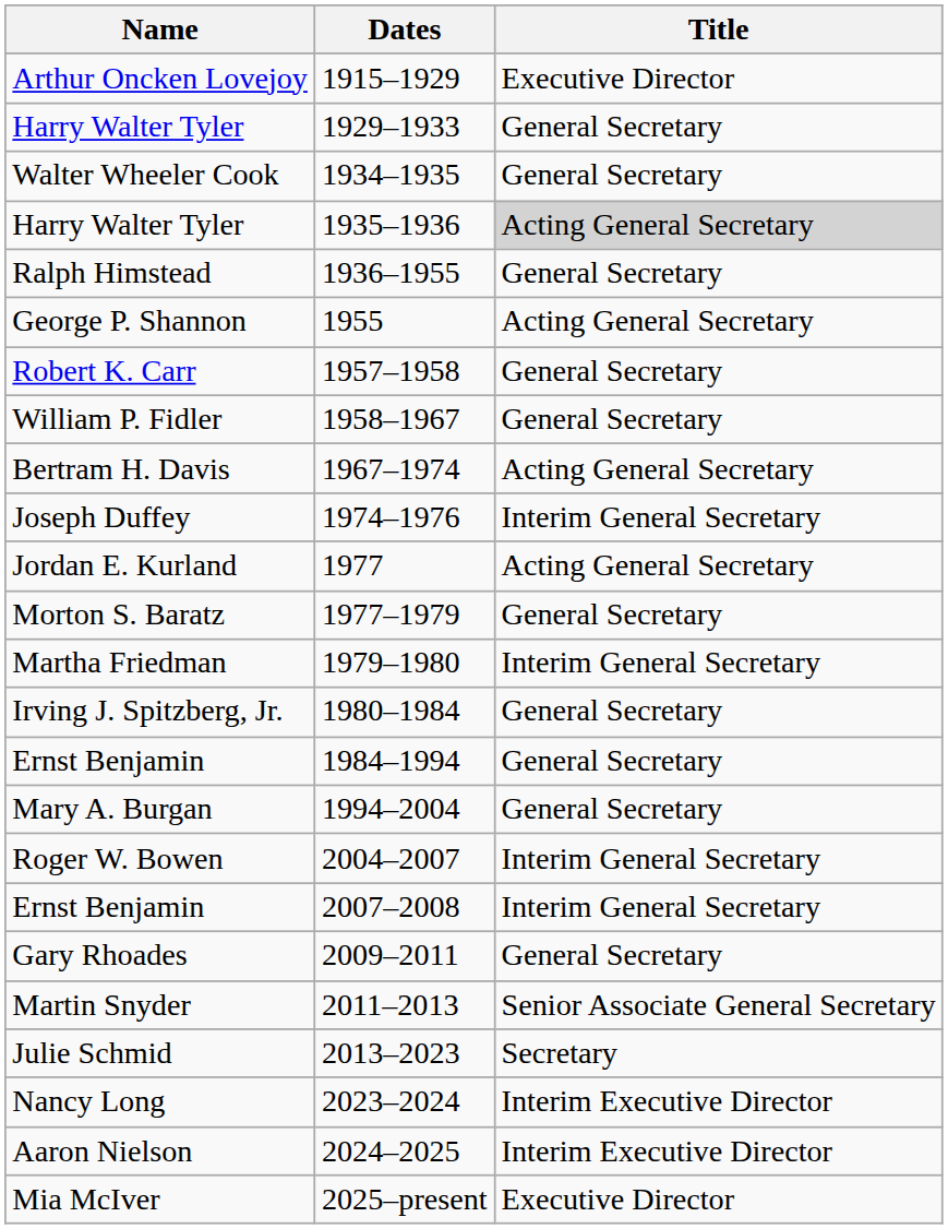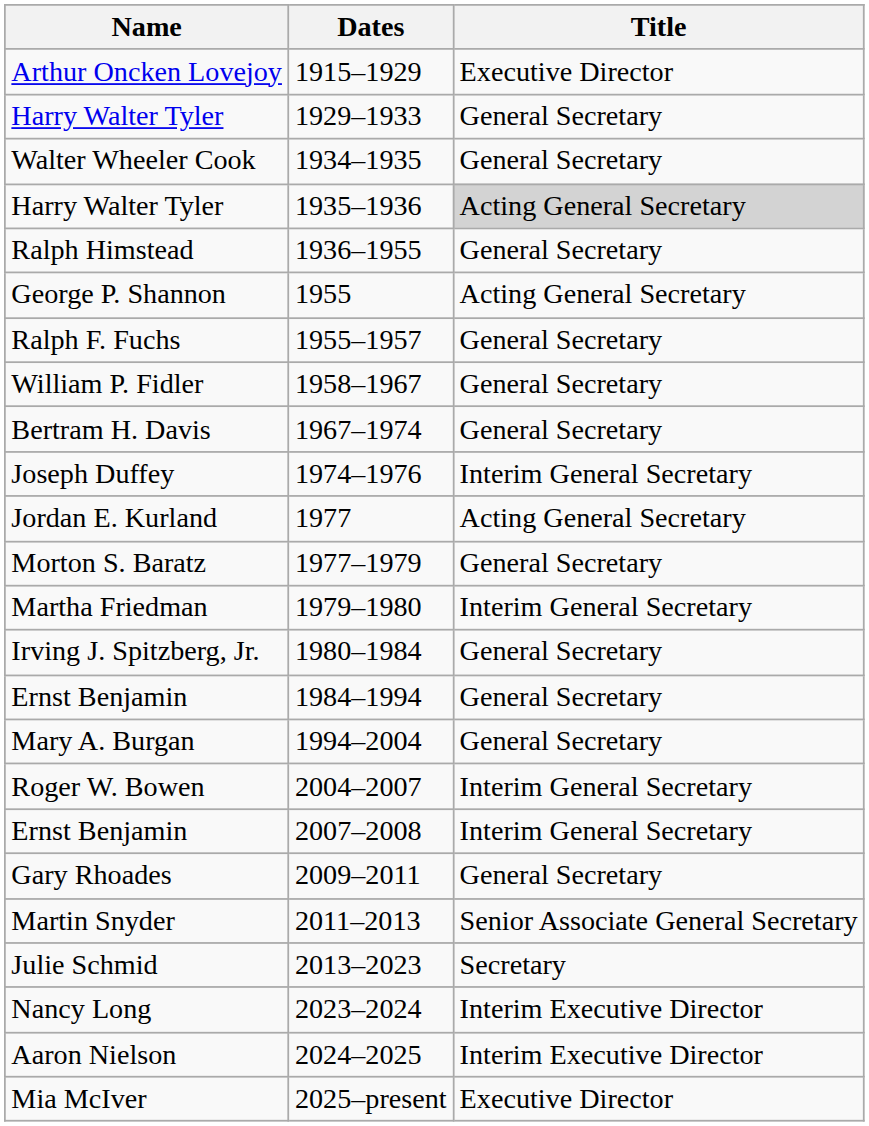+ row: Ralph F. Fuchs | 1955–1957 | General Secretary
- row: Robert K. Carr | 1957–1958 | General Secretary
Bertram H. Davis | Title: Acting General Secretary -> General Secretary
